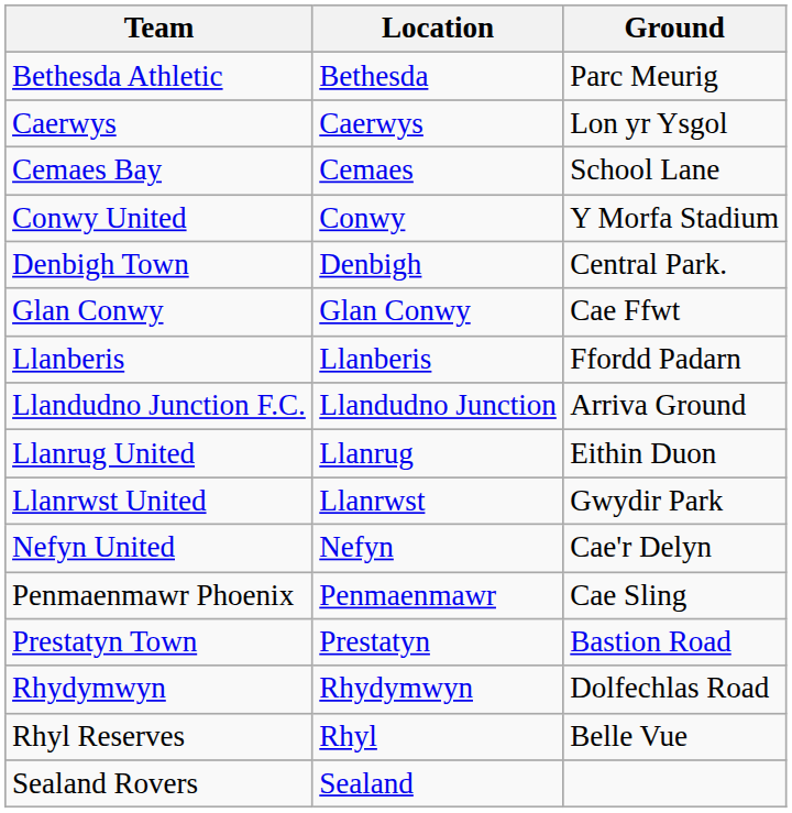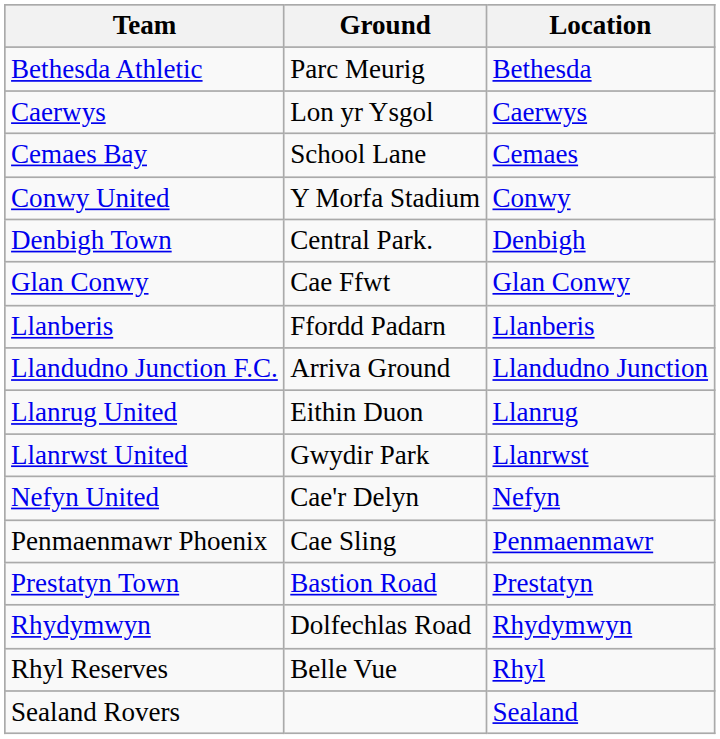columns swapped: Location <-> Ground
